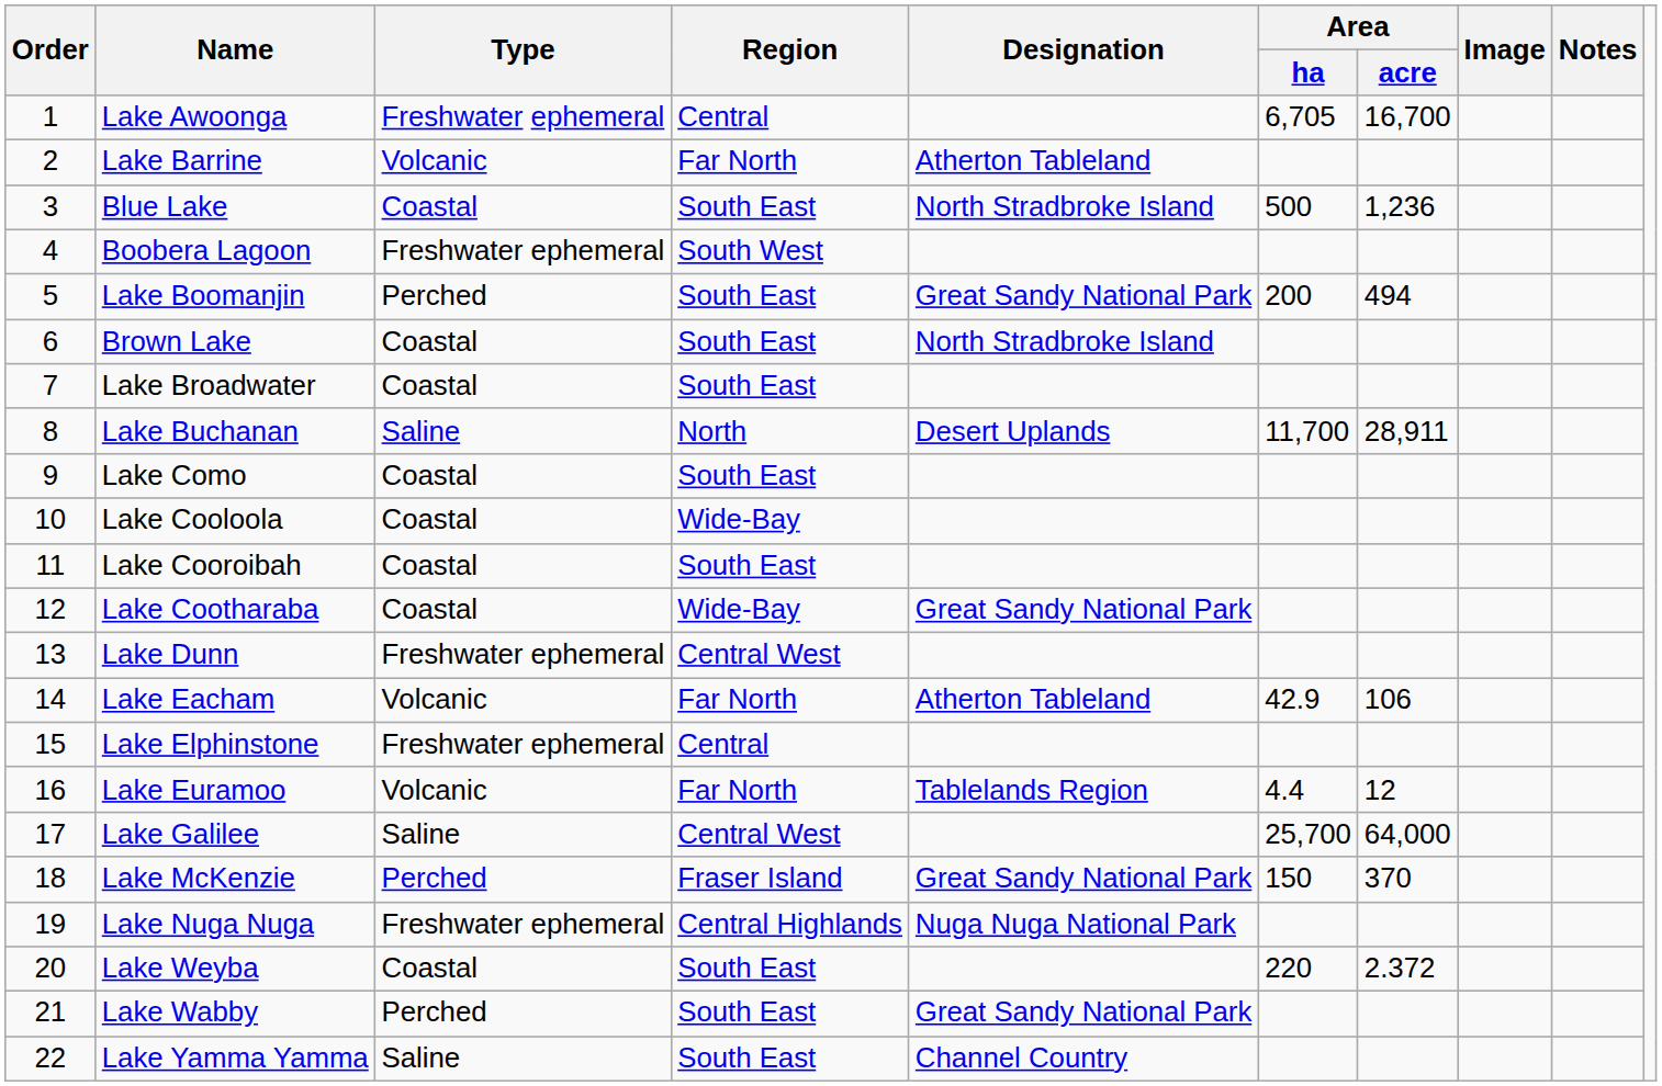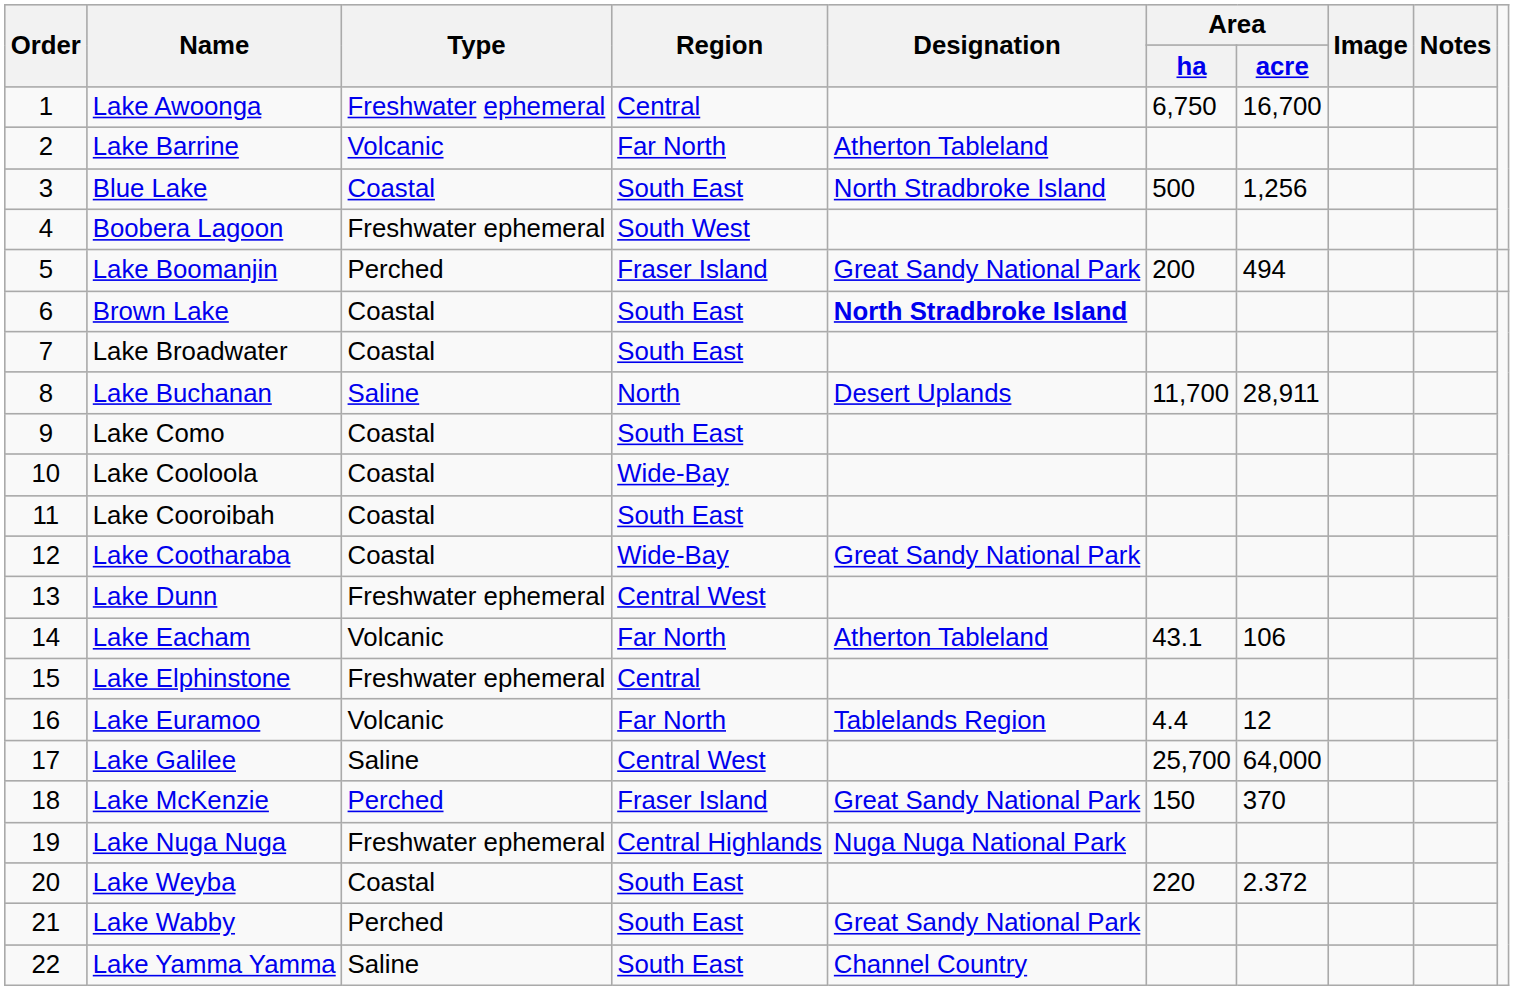Lake Awoonga | Area / ha: 6,705 -> 6,750
Blue Lake | Area / acre: 1,236 -> 1,256
Lake Boomanjin | Region: South East -> Fraser Island
Brown Lake | Designation: normal -> bold
Lake Eacham | Area / ha: 42.9 -> 43.1
